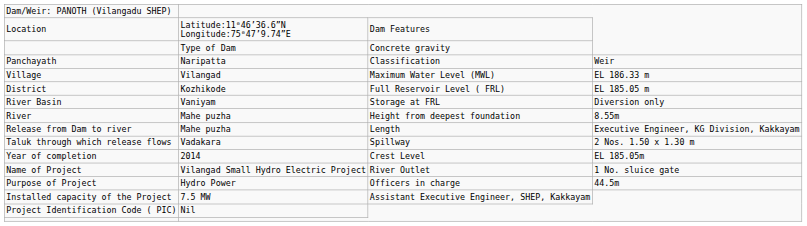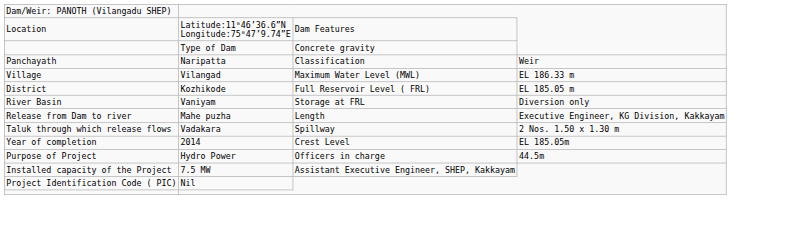- row: River | Mahe puzha | Height from deepest foundation | 8.55m
- row: Name of Project | Vilangad Small Hydro Electric Project | River Outlet | 1 No. sluice gate
